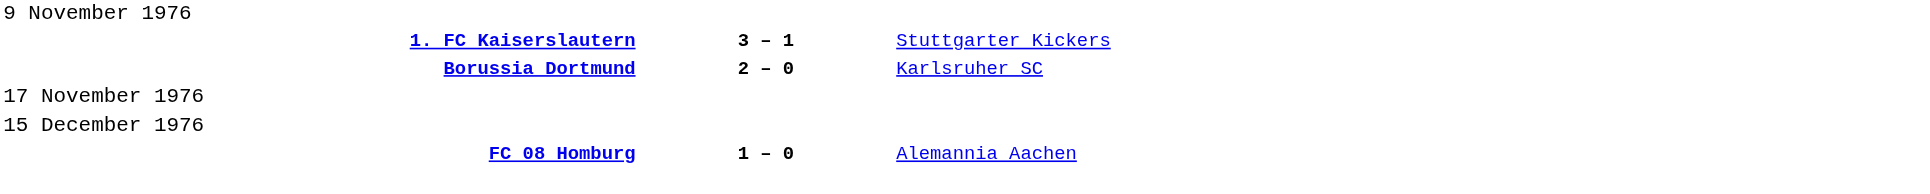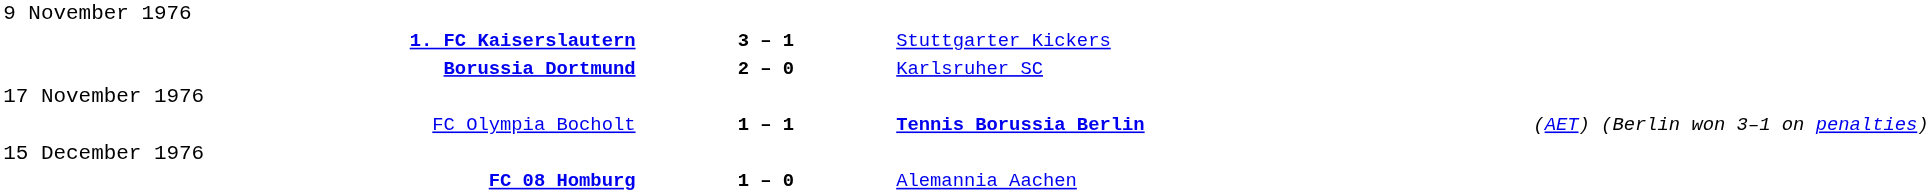+ row: FC Olympia Bocholt | 1 – 1 | Tennis Borussia Berlin | (AET) (Berlin won 3–1 on penalties)
